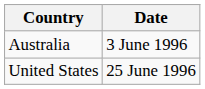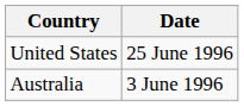rows swapped: Australia <-> United States
